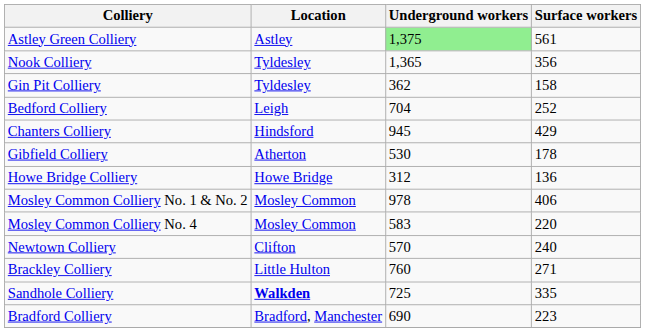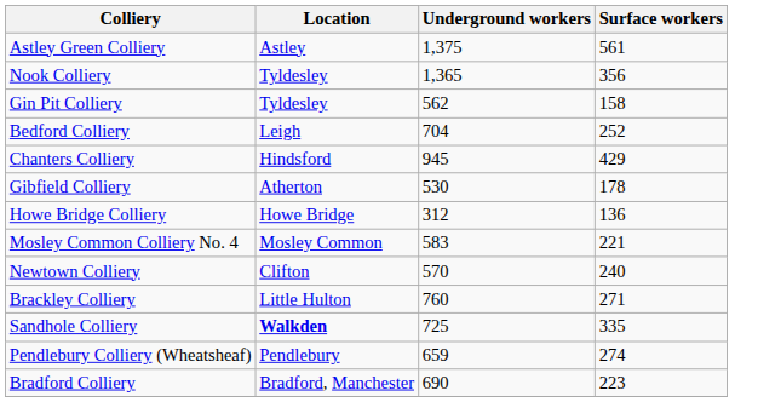Astley Green Colliery | Underground workers: lightgreen background -> no background
Gin Pit Colliery | Underground workers: 362 -> 562
- row: Mosley Common Colliery No. 1 & No. 2 | Mosley Common | 978 | 406
Mosley Common Colliery No. 4 | Surface workers: 220 -> 221
+ row: Pendlebury Colliery (Wheatsheaf) | Pendlebury | 659 | 274
